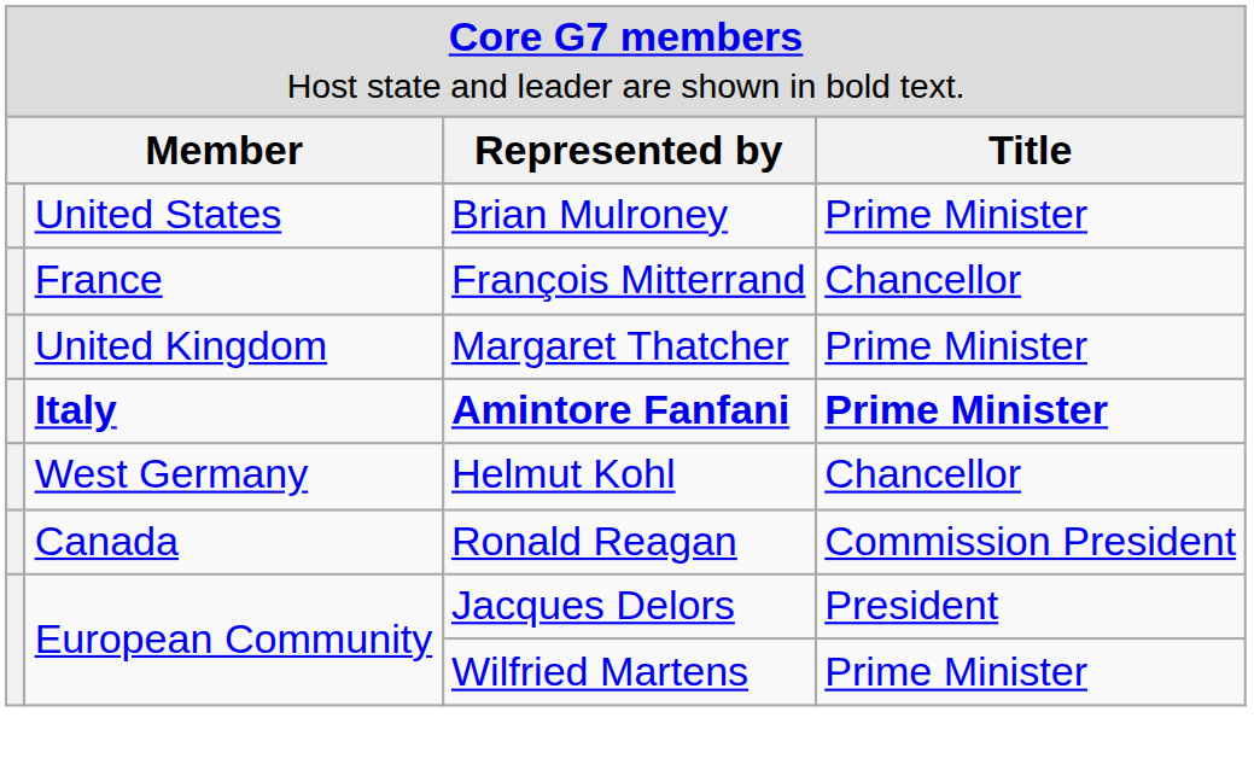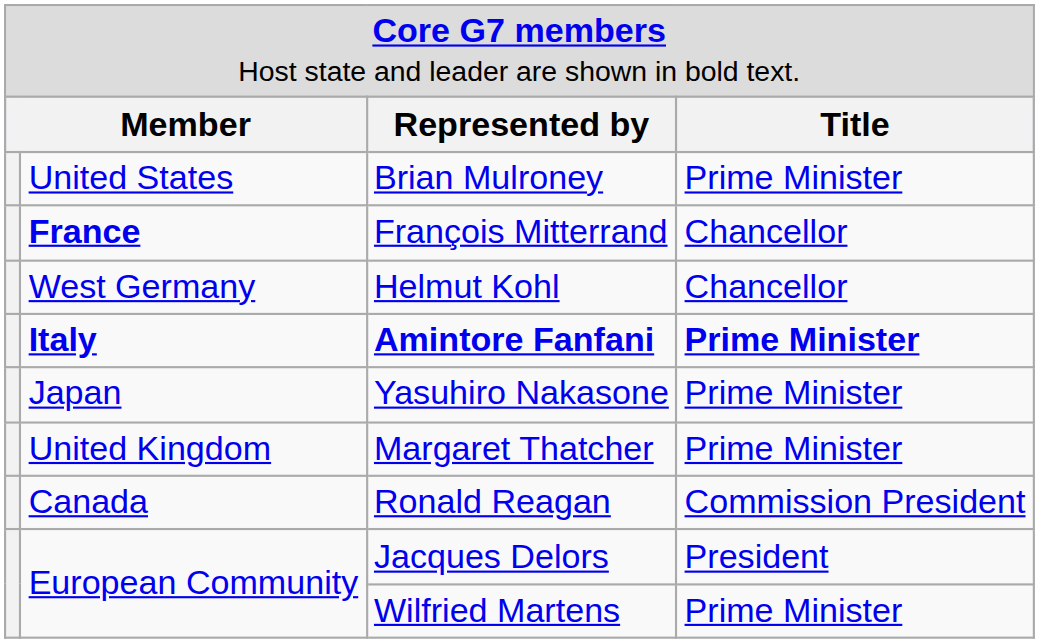François Mitterrand | column 2: normal -> bold
rows swapped: Helmut Kohl <-> Margaret Thatcher
+ row: Japan | Yasuhiro Nakasone | Prime Minister
